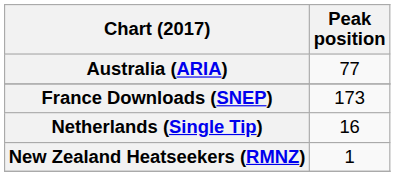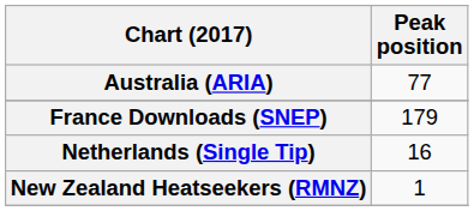France Downloads (SNEP) | Peak position: 173 -> 179
